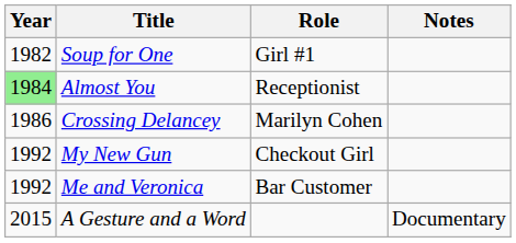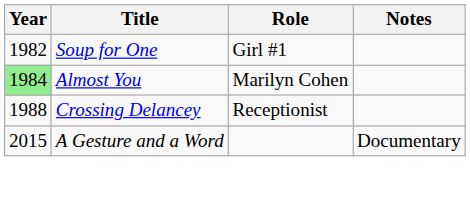Almost You | Role: Receptionist -> Marilyn Cohen
Crossing Delancey | Year: 1986 -> 1988
Crossing Delancey | Role: Marilyn Cohen -> Receptionist
- row: 1992 | My New Gun | Checkout Girl
- row: 1992 | Me and Veronica | Bar Customer
